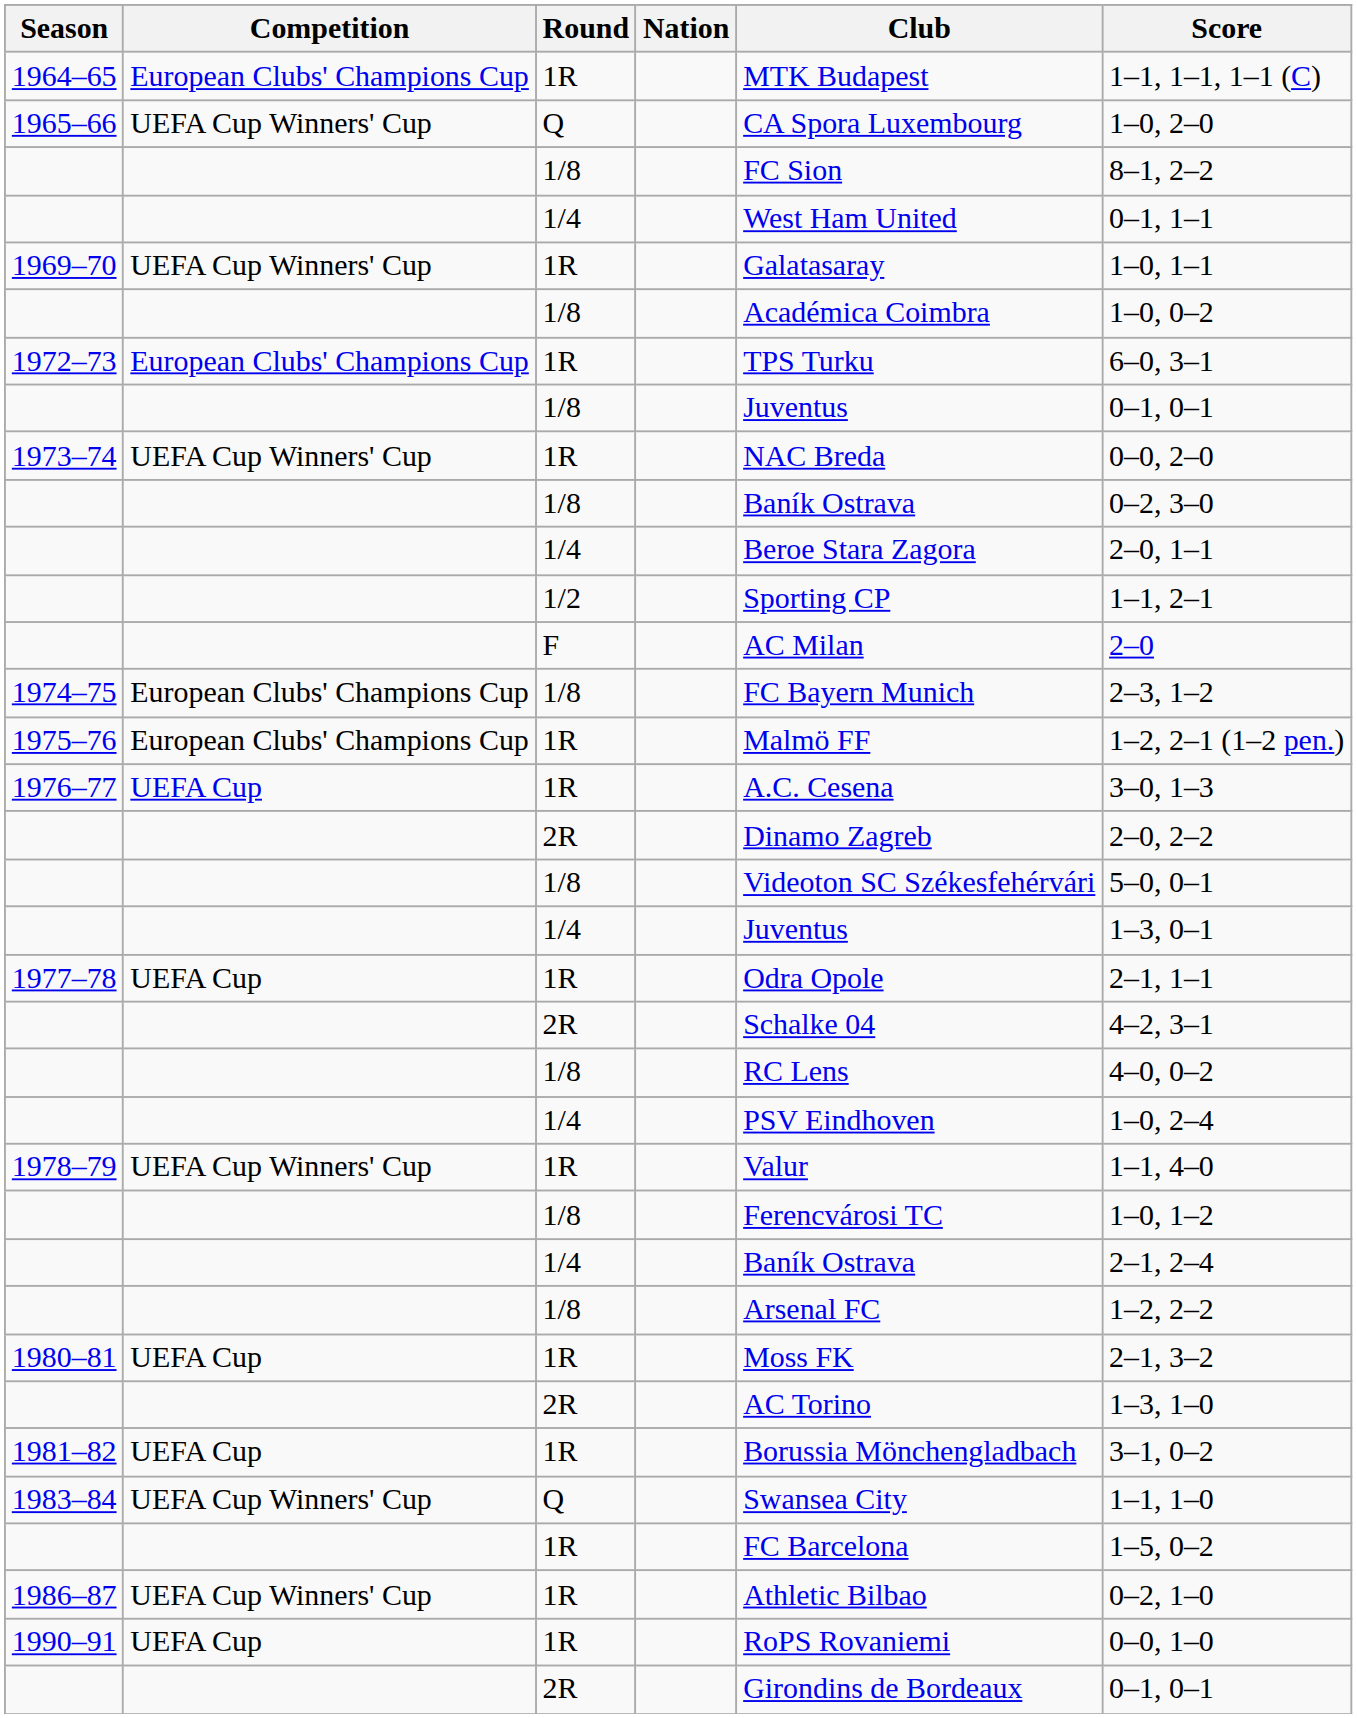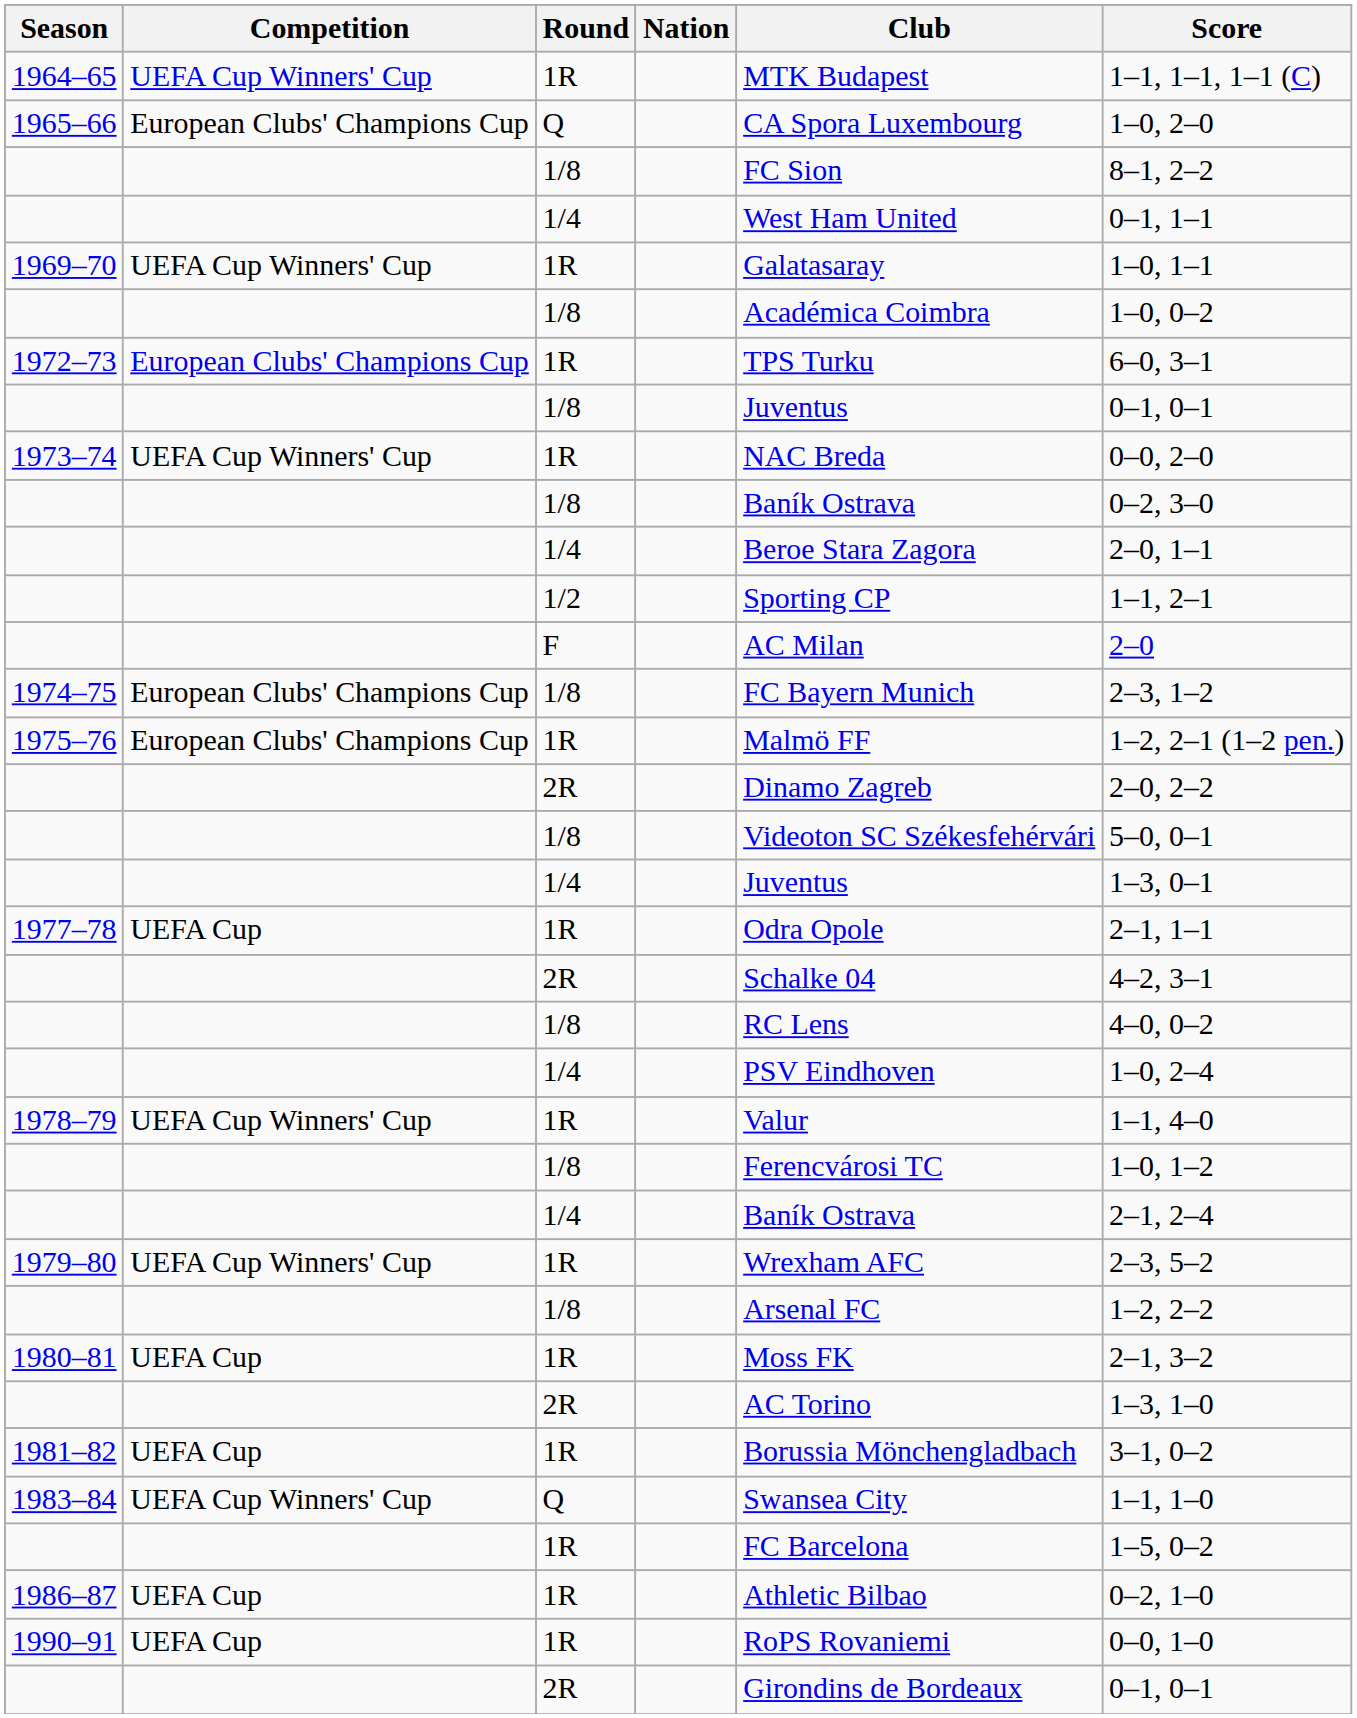1964–65 | Competition: European Clubs' Champions Cup -> UEFA Cup Winners' Cup
1965–66 | Competition: UEFA Cup Winners' Cup -> European Clubs' Champions Cup
- row: 1976–77 | UEFA Cup | 1R | A.C. Cesena | 3–0, 1–3
+ row: 1979–80 | UEFA Cup Winners' Cup | 1R | Wrexham AFC | 2–3, 5–2
1986–87 | Competition: UEFA Cup Winners' Cup -> UEFA Cup
